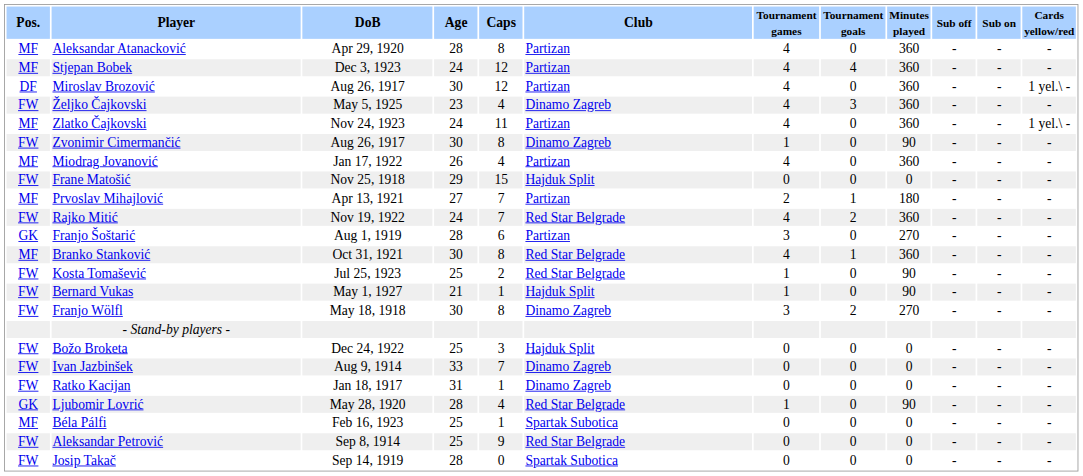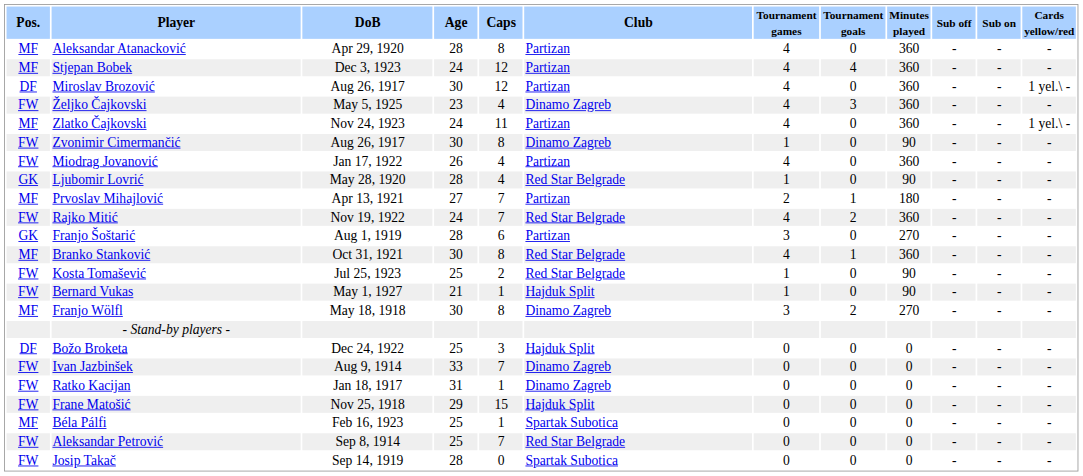Miodrag Jovanović | Pos.: MF -> FW
rows swapped: Ljubomir Lovrić <-> Frane Matošić
Franjo Wölfl | Pos.: FW -> MF
Božo Broketa | Pos.: FW -> DF
Aleksandar Petrović | Caps: 9 -> 7
